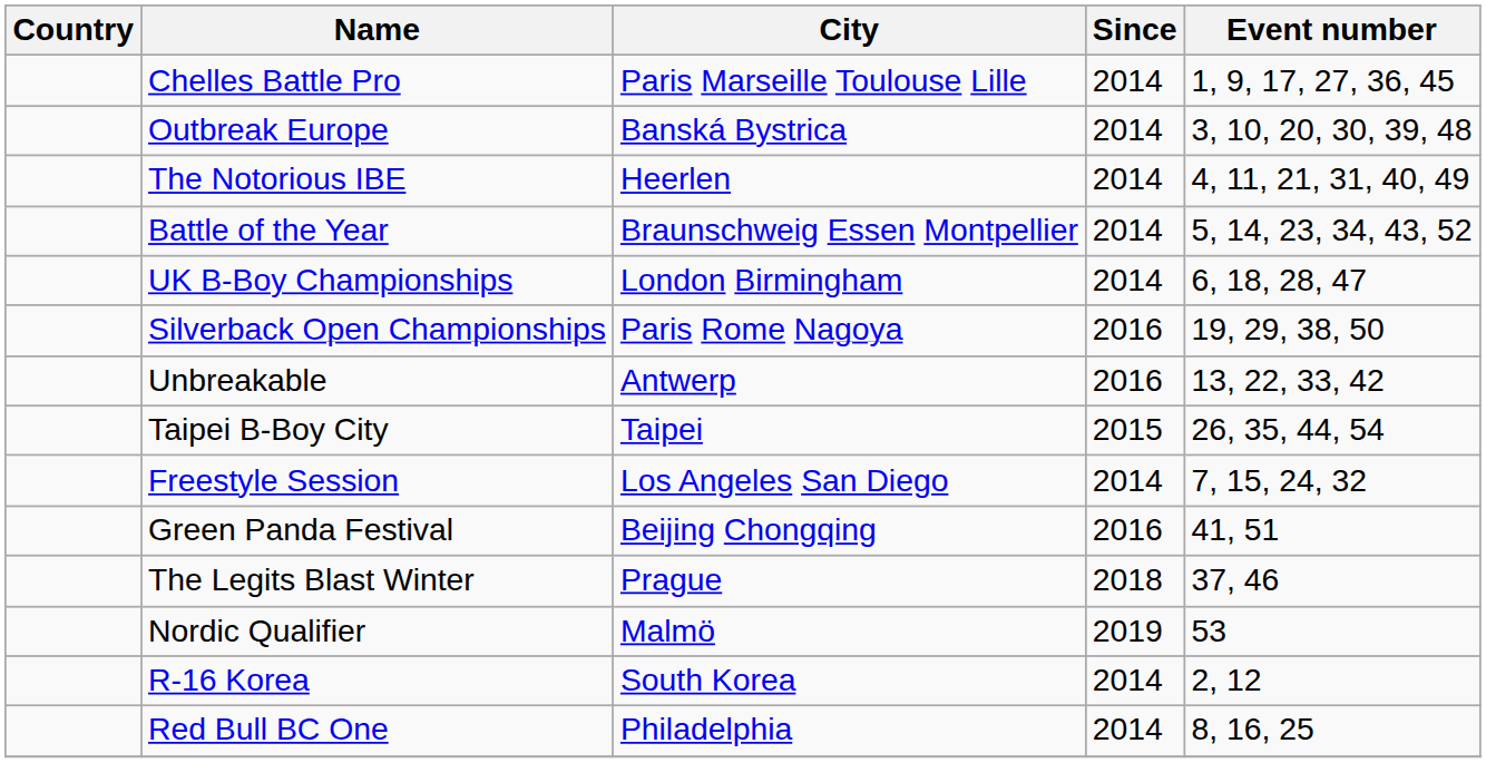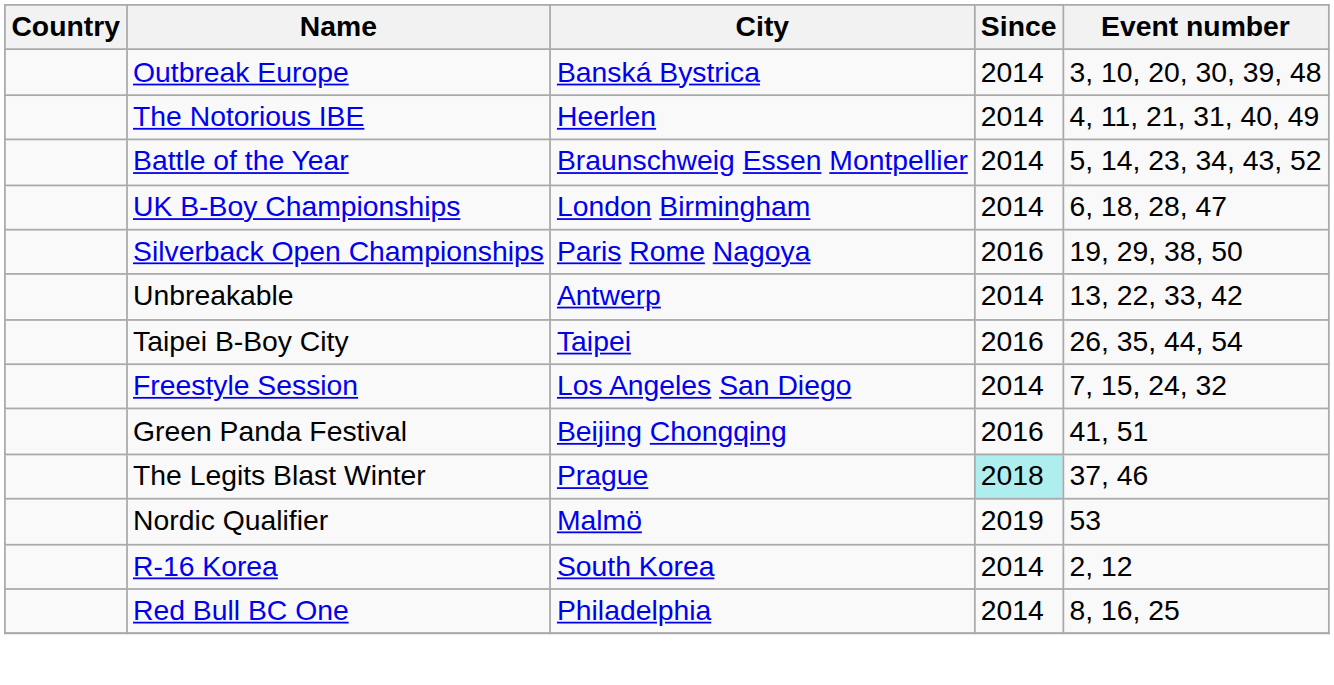- row: Chelles Battle Pro | Paris Marseille Toulouse Lille | 2014 | 1, 9, 17, 27, 36, 45
Unbreakable | Since: 2016 -> 2014
Taipei B-Boy City | Since: 2015 -> 2016
The Legits Blast Winter | Since: no background -> paleturquoise background
